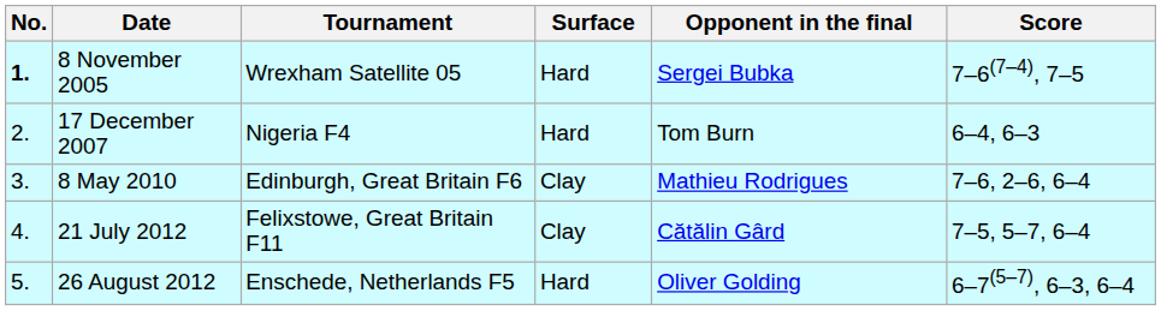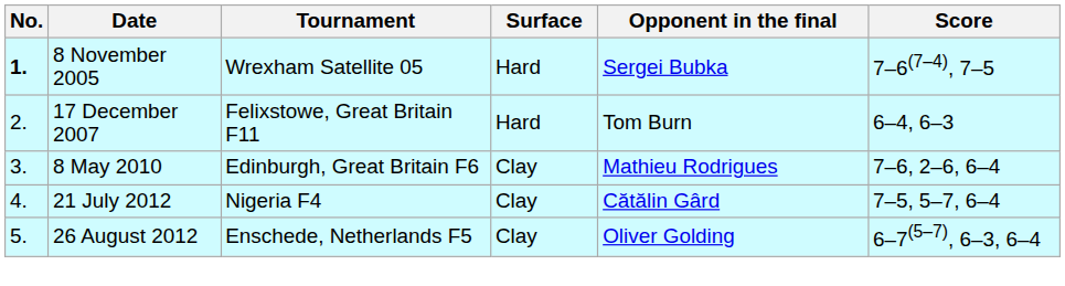17 December 2007 | Tournament: Nigeria F4 -> Felixstowe, Great Britain F11
21 July 2012 | Tournament: Felixstowe, Great Britain F11 -> Nigeria F4
26 August 2012 | Surface: Hard -> Clay
